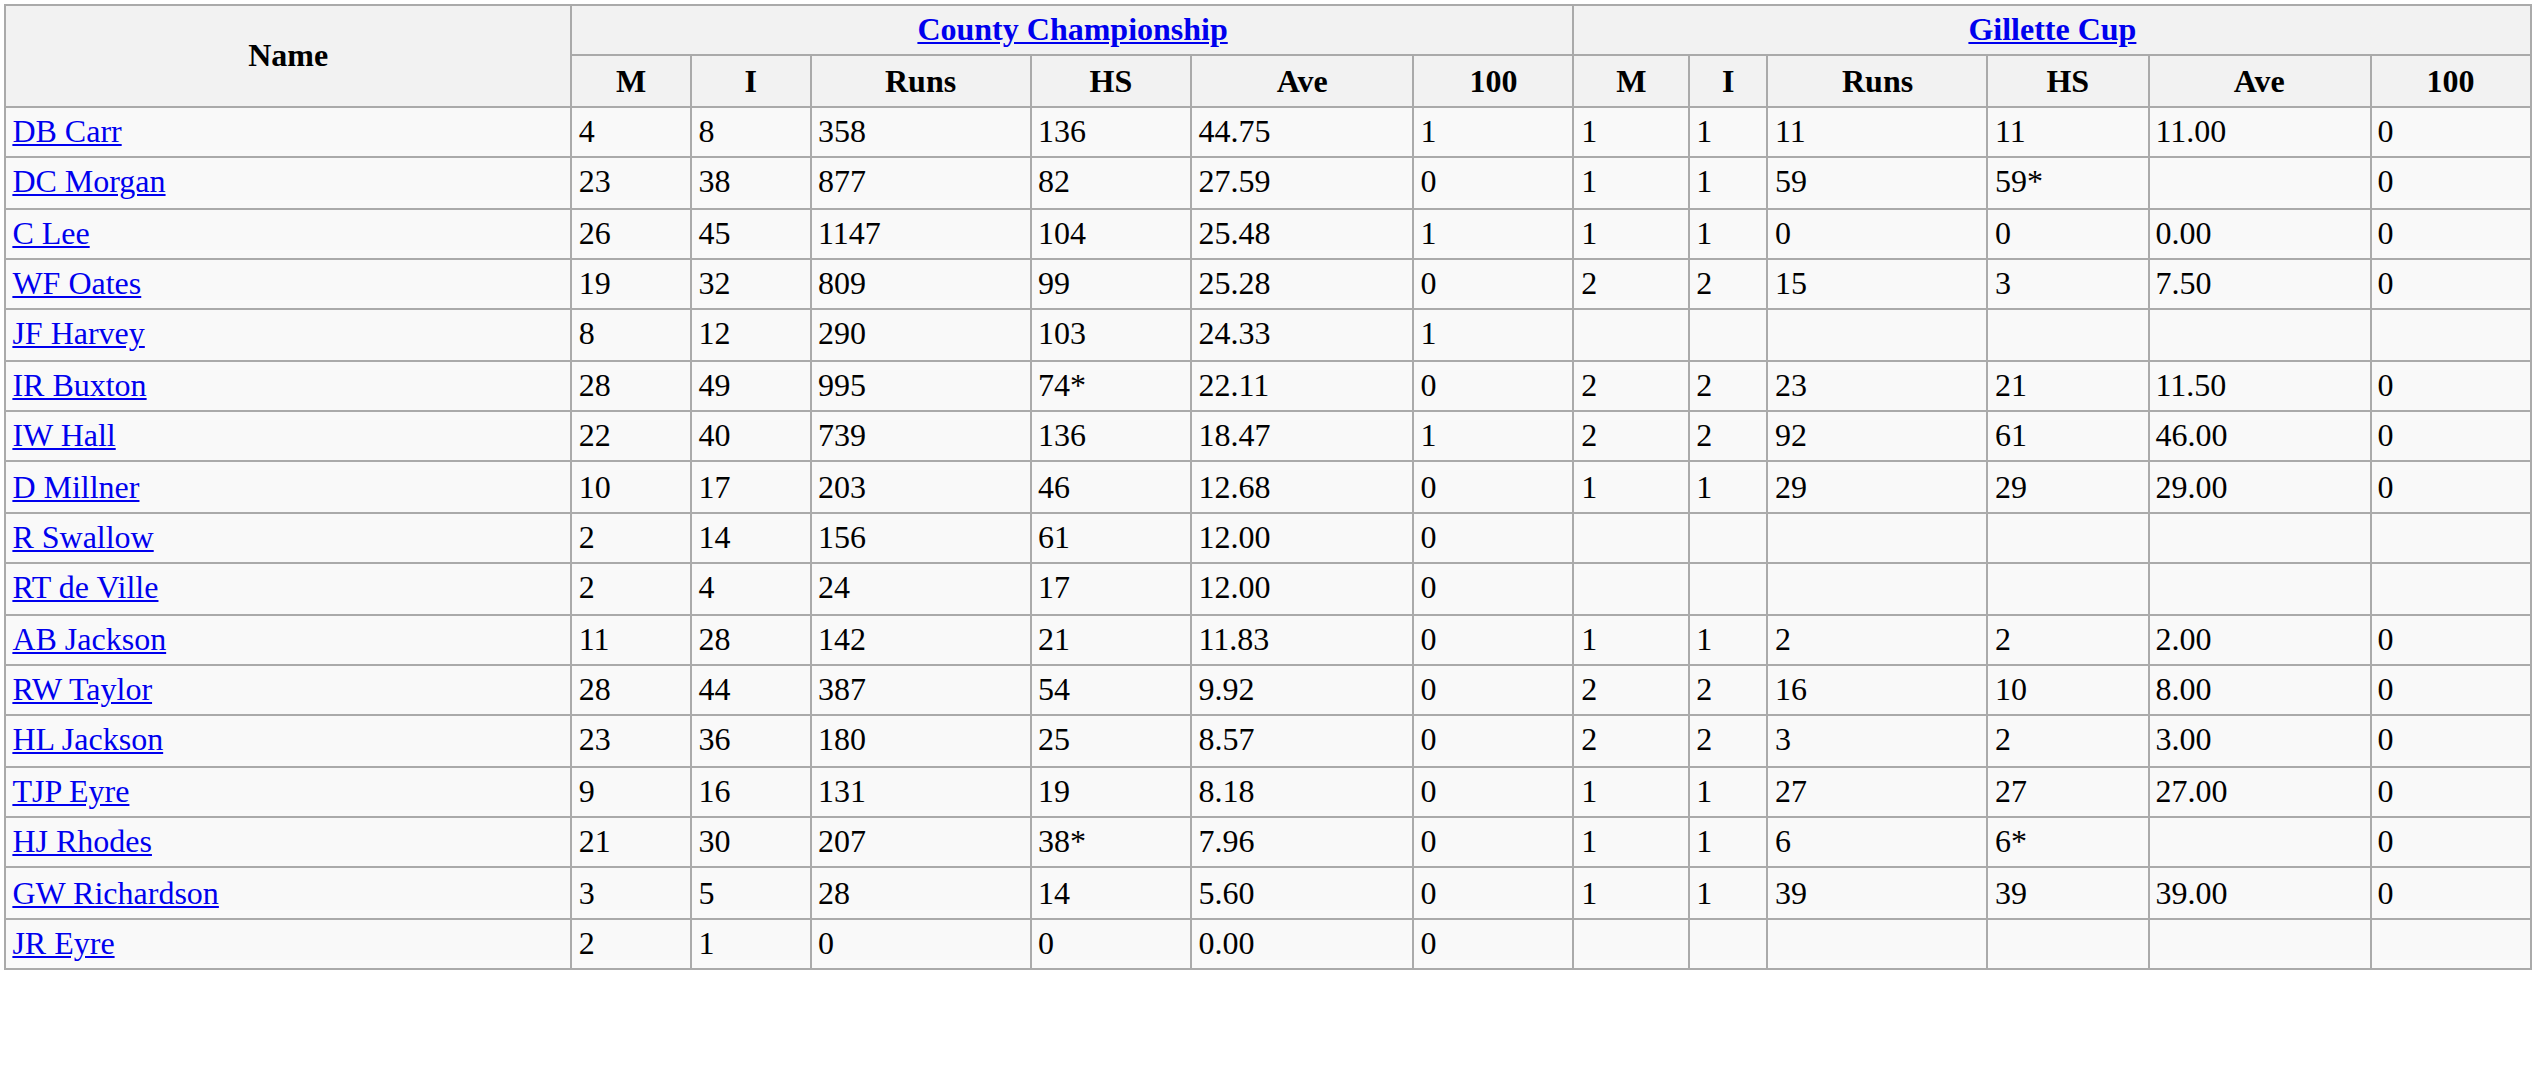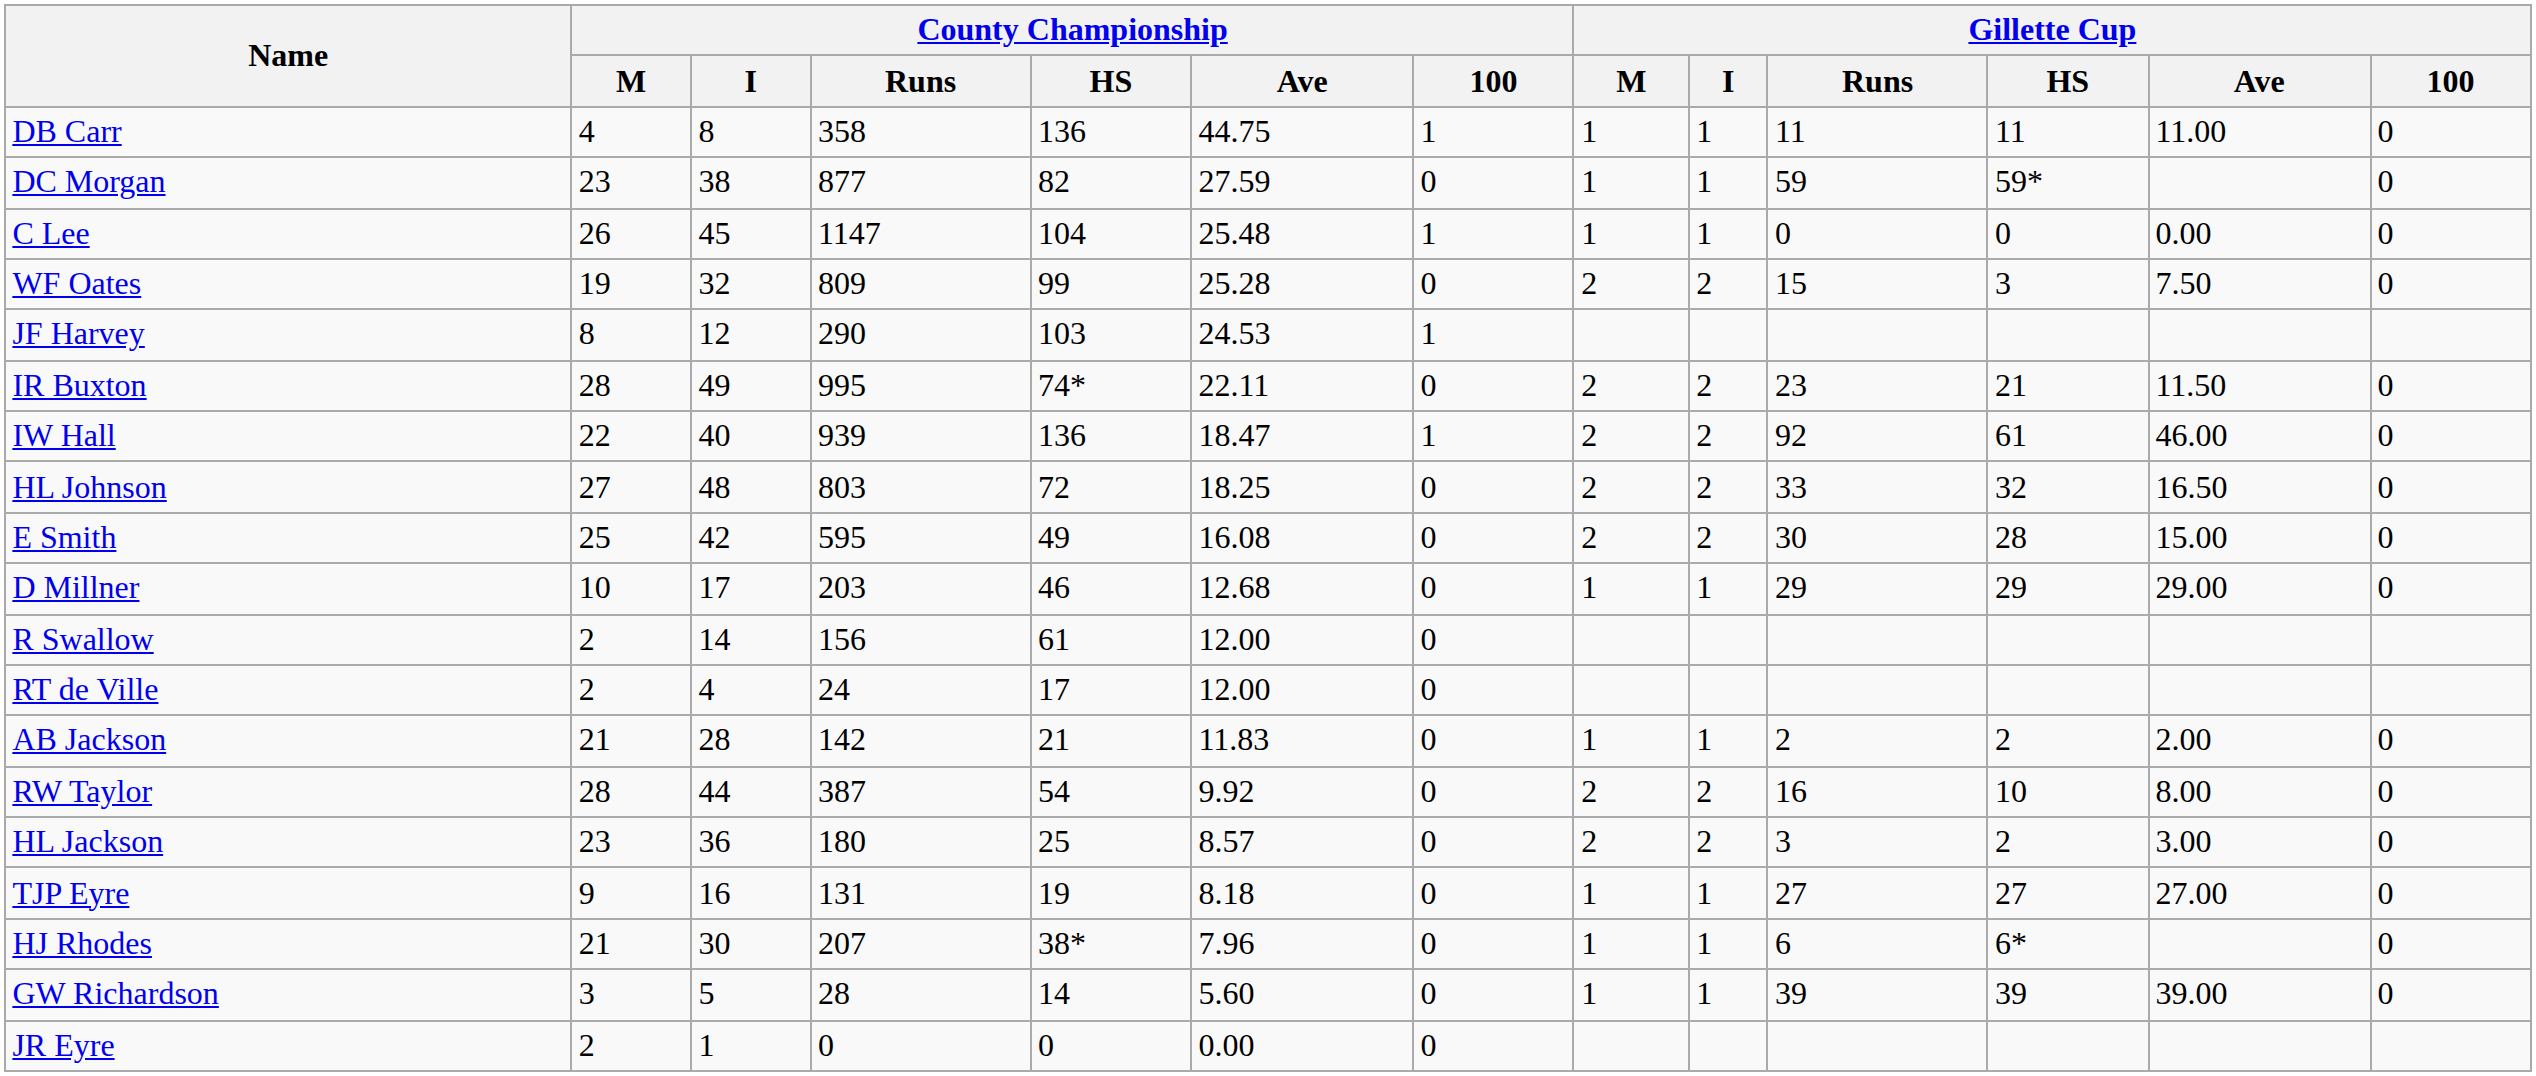JF Harvey | County Championship / Ave: 24.33 -> 24.53
IW Hall | County Championship / Runs: 739 -> 939
+ row: HL Johnson | 27 | 48 | 803 | 72 | 18.25 | 0 | 2 | 2 | 33 | 32 | 16.50 | 0
+ row: E Smith | 25 | 42 | 595 | 49 | 16.08 | 0 | 2 | 2 | 30 | 28 | 15.00 | 0
AB Jackson | County Championship / M: 11 -> 21
